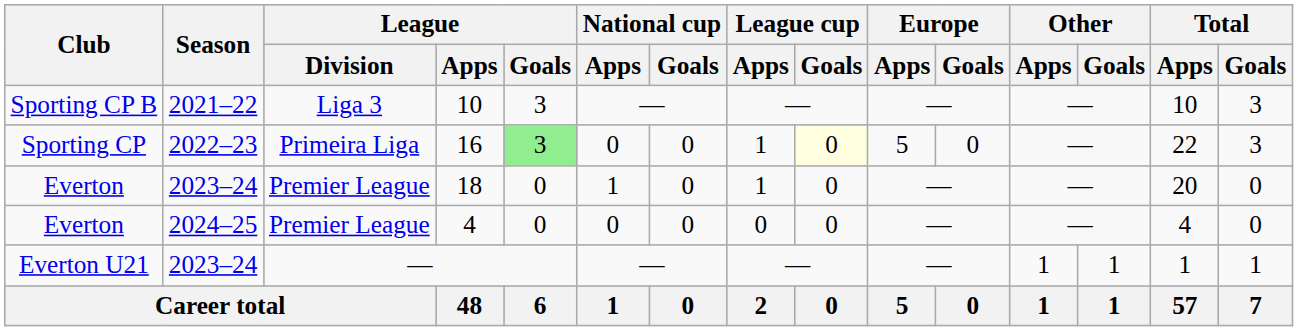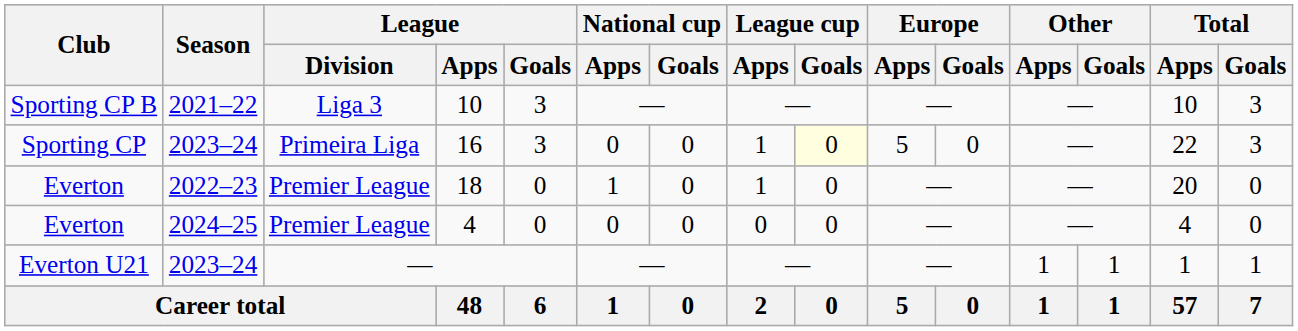16 | Season: 2022–23 -> 2023–24
16 | League / Goals: lightgreen background -> no background
18 | Season: 2023–24 -> 2022–23
